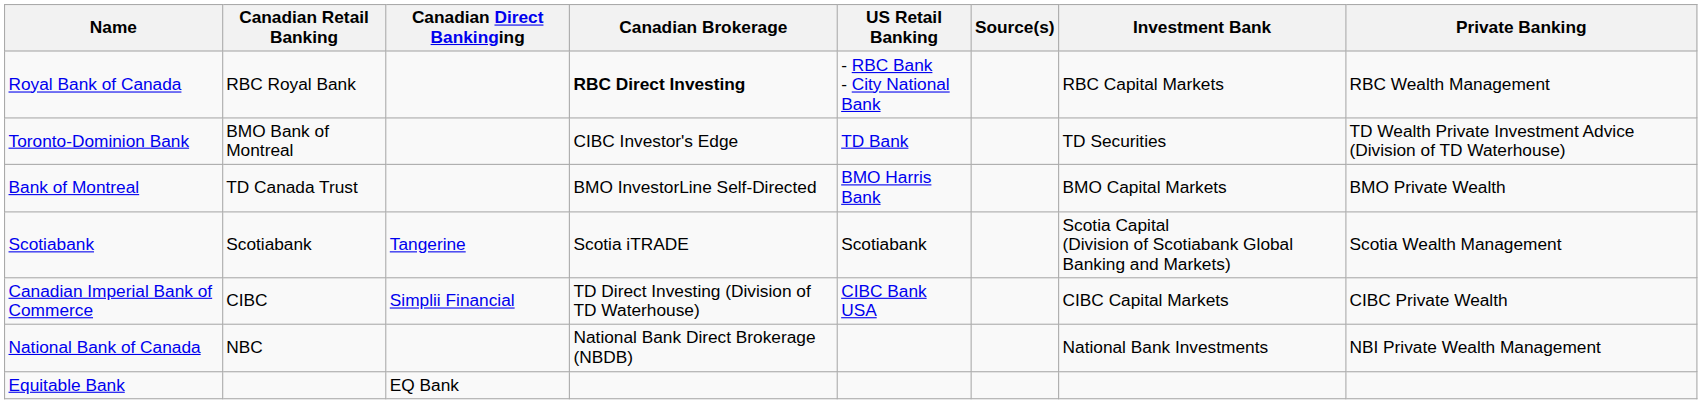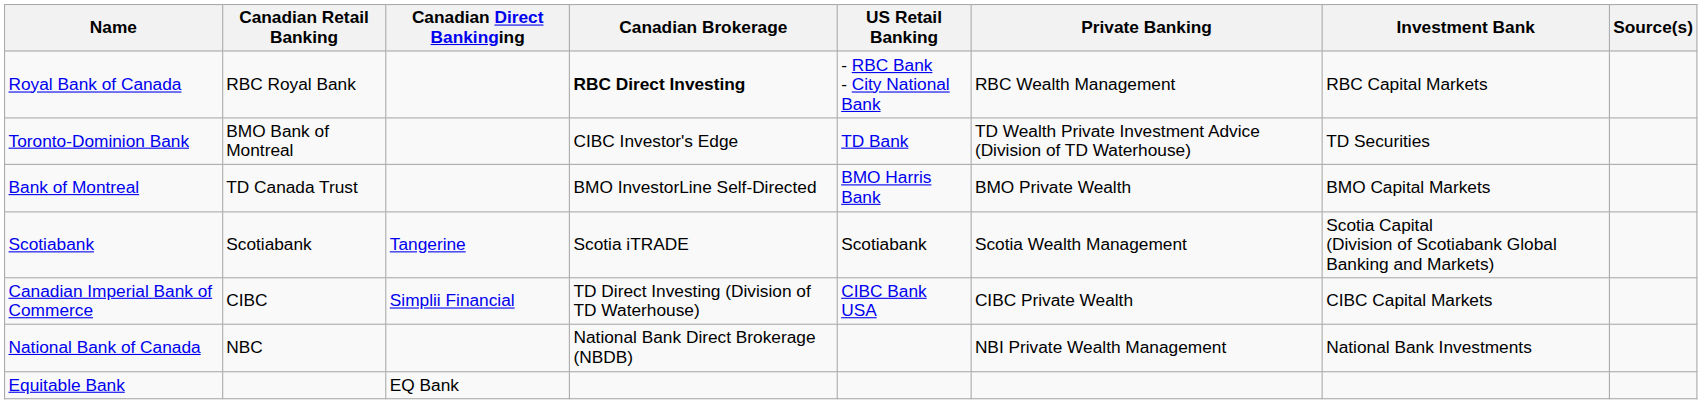columns swapped: Private Banking <-> Source(s)
